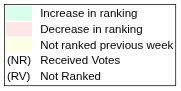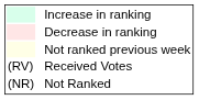Received Votes | column 1: (NR) -> (RV)
Not Ranked | column 1: (RV) -> (NR)
